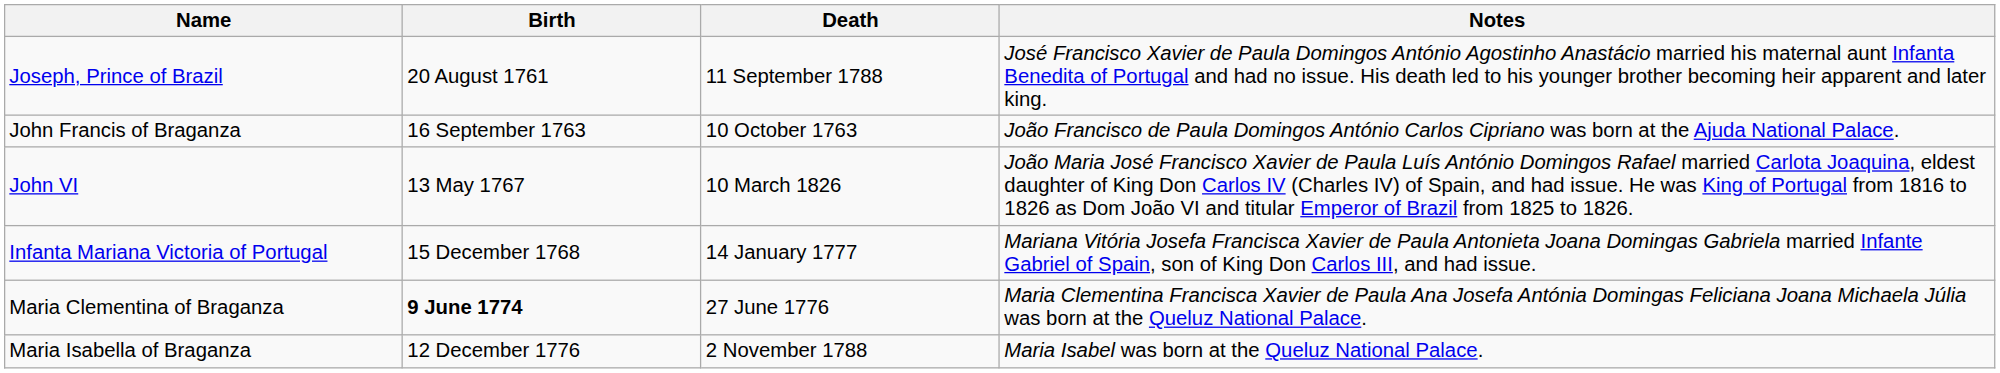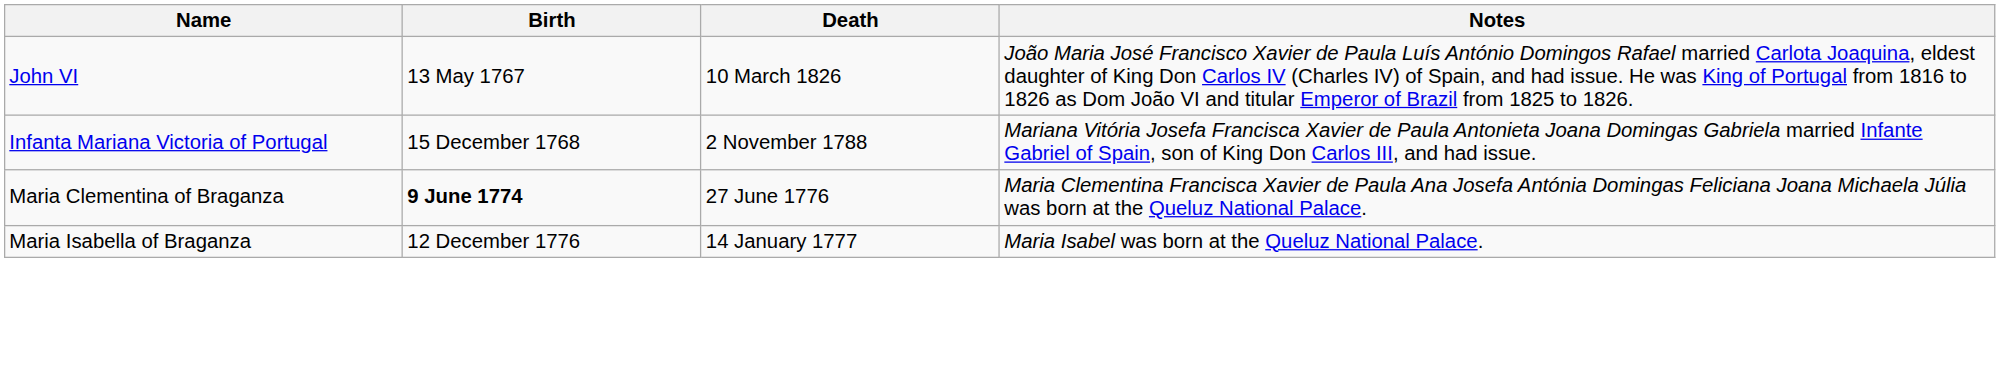- row: Joseph, Prince of Brazil | 20 August 1761 | 11 September 1788 | José Francisco Xavier de Paula Domingos António Agostinho Anastácio married his maternal aunt Infanta Benedita of Portugal and had no issue. His death led to his younger brother becoming heir apparent and later king.
- row: John Francis of Braganza | 16 September 1763 | 10 October 1763 | João Francisco de Paula Domingos António Carlos Cipriano was born at the Ajuda National Palace.
Infanta Mariana Victoria of Portugal | Death: 14 January 1777 -> 2 November 1788
Maria Isabella of Braganza | Death: 2 November 1788 -> 14 January 1777
